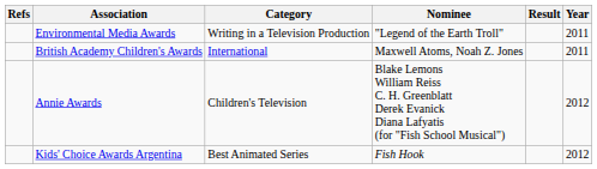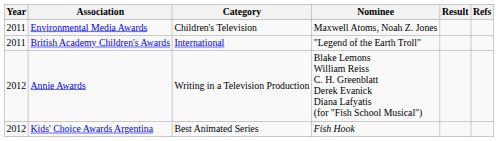columns swapped: Year <-> Refs
Environmental Media Awards | Category: Writing in a Television Production -> Children's Television
Environmental Media Awards | Nominee: "Legend of the Earth Troll" -> Maxwell Atoms, Noah Z. Jones
British Academy Children's Awards | Nominee: Maxwell Atoms, Noah Z. Jones -> "Legend of the Earth Troll"
Annie Awards | Category: Children's Television -> Writing in a Television Production
